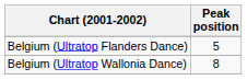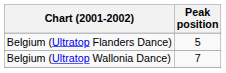Belgium (Ultratop Wallonia Dance) | Peak position: 8 -> 7
